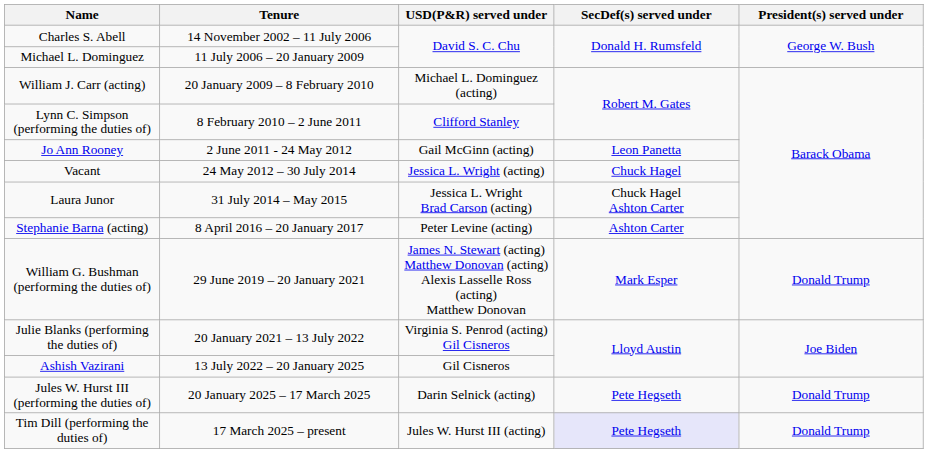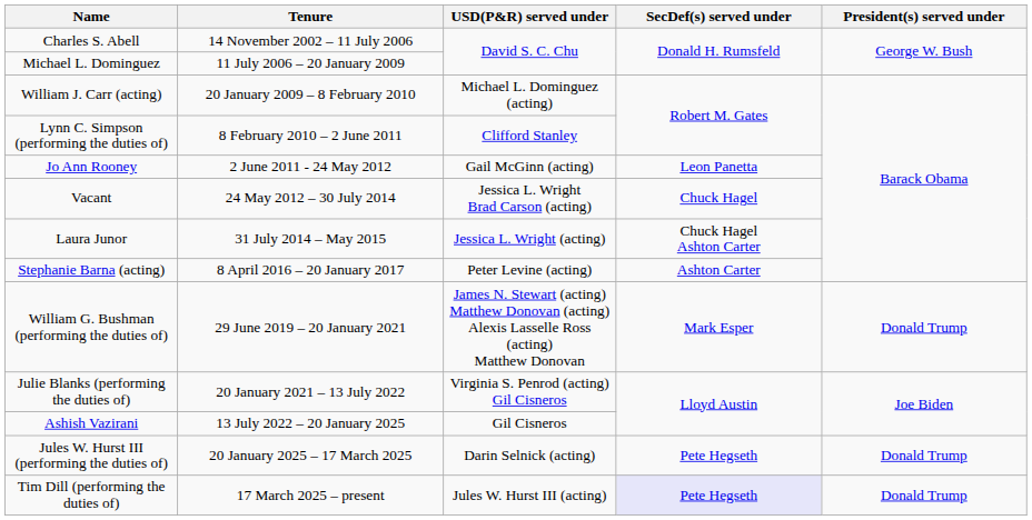Vacant | USD(P&R) served under: Jessica L. Wright (acting) -> Jessica L. Wright Brad Carson (acting)
Laura Junor | USD(P&R) served under: Jessica L. Wright Brad Carson (acting) -> Jessica L. Wright (acting)
